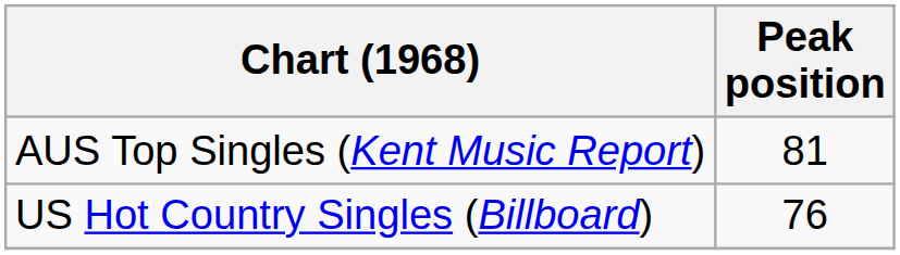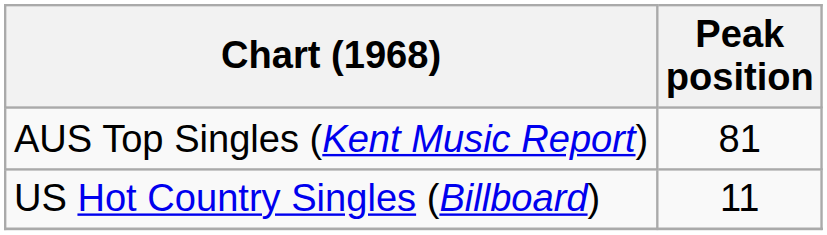US Hot Country Singles (Billboard) | Peak position: 76 -> 11
